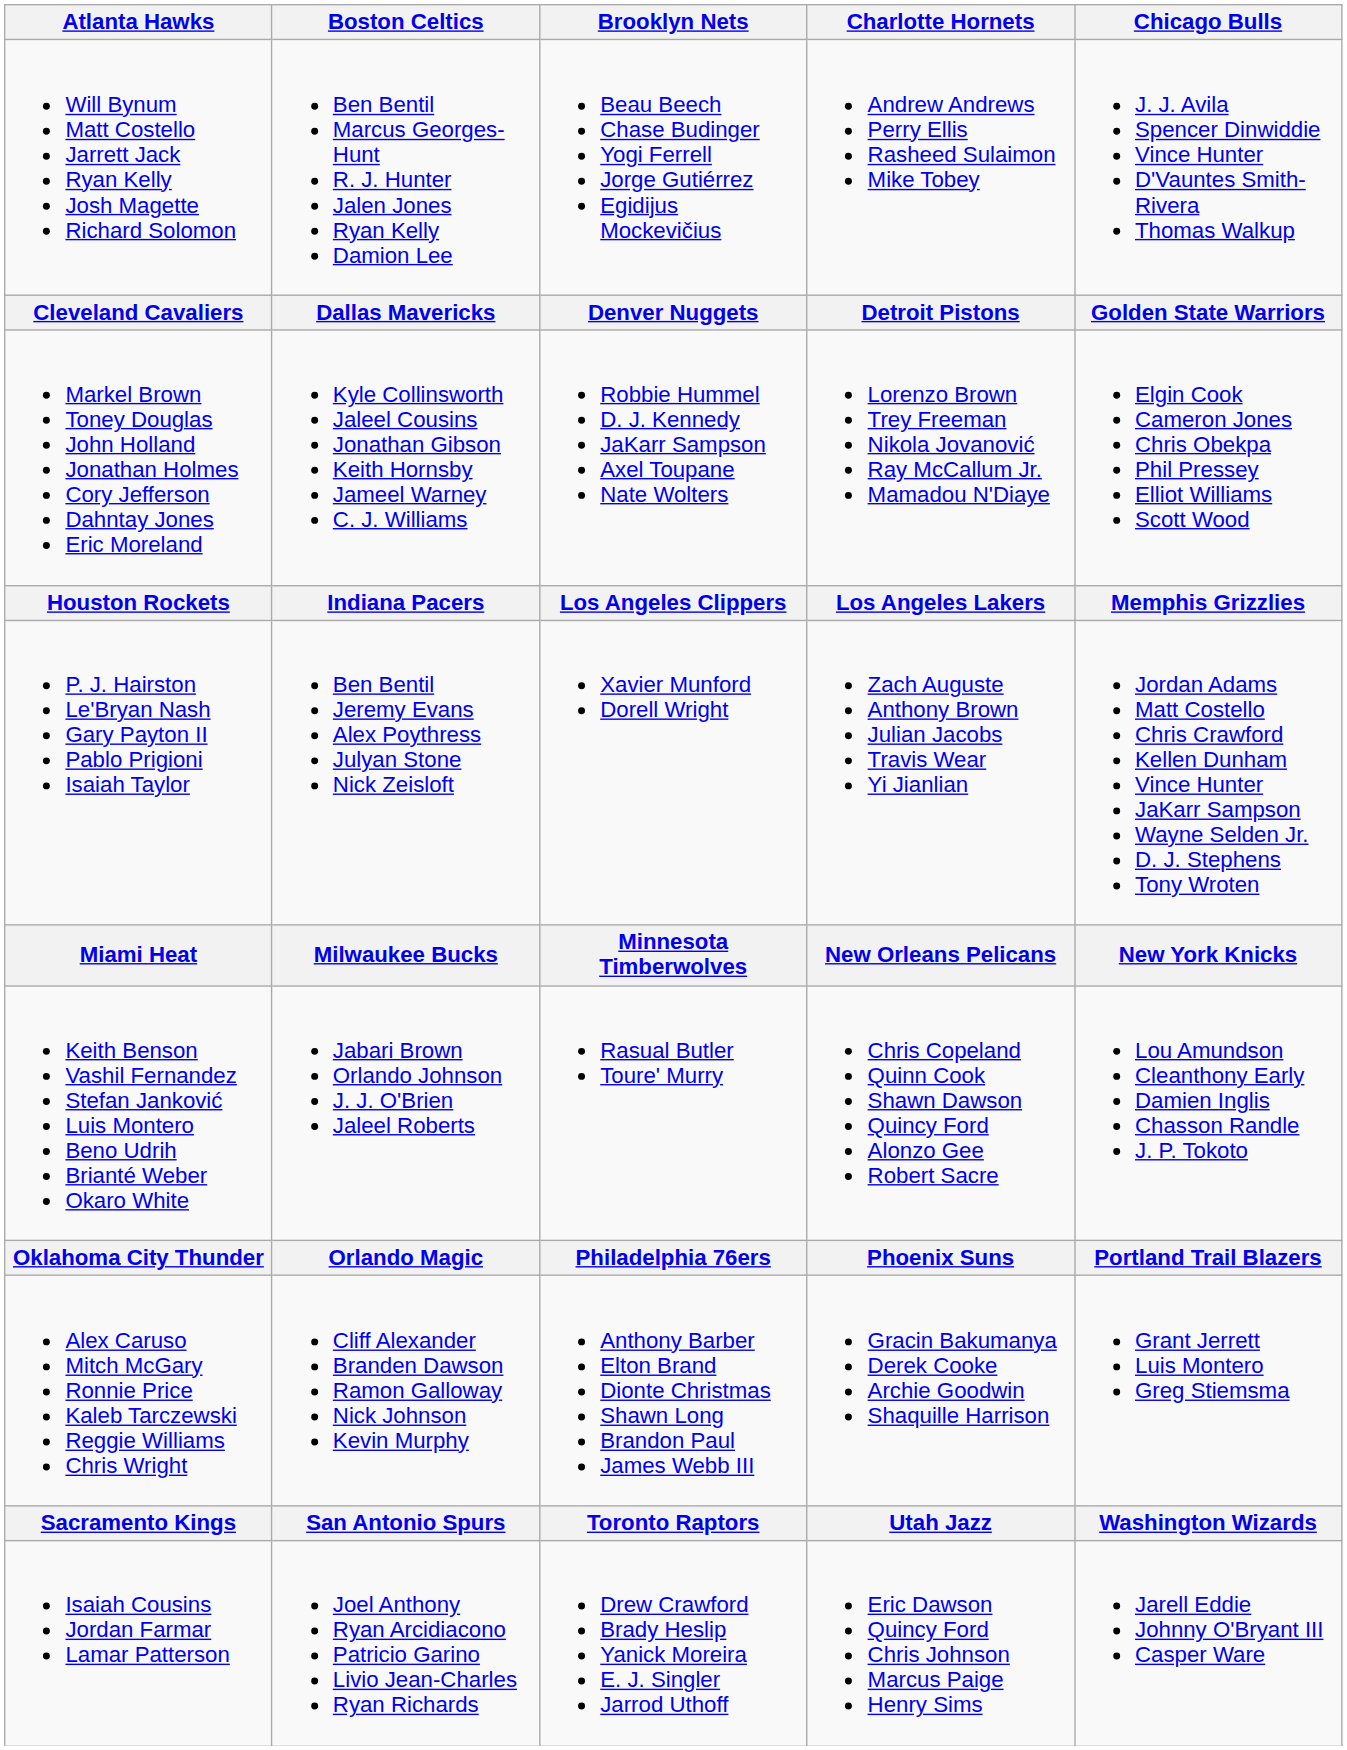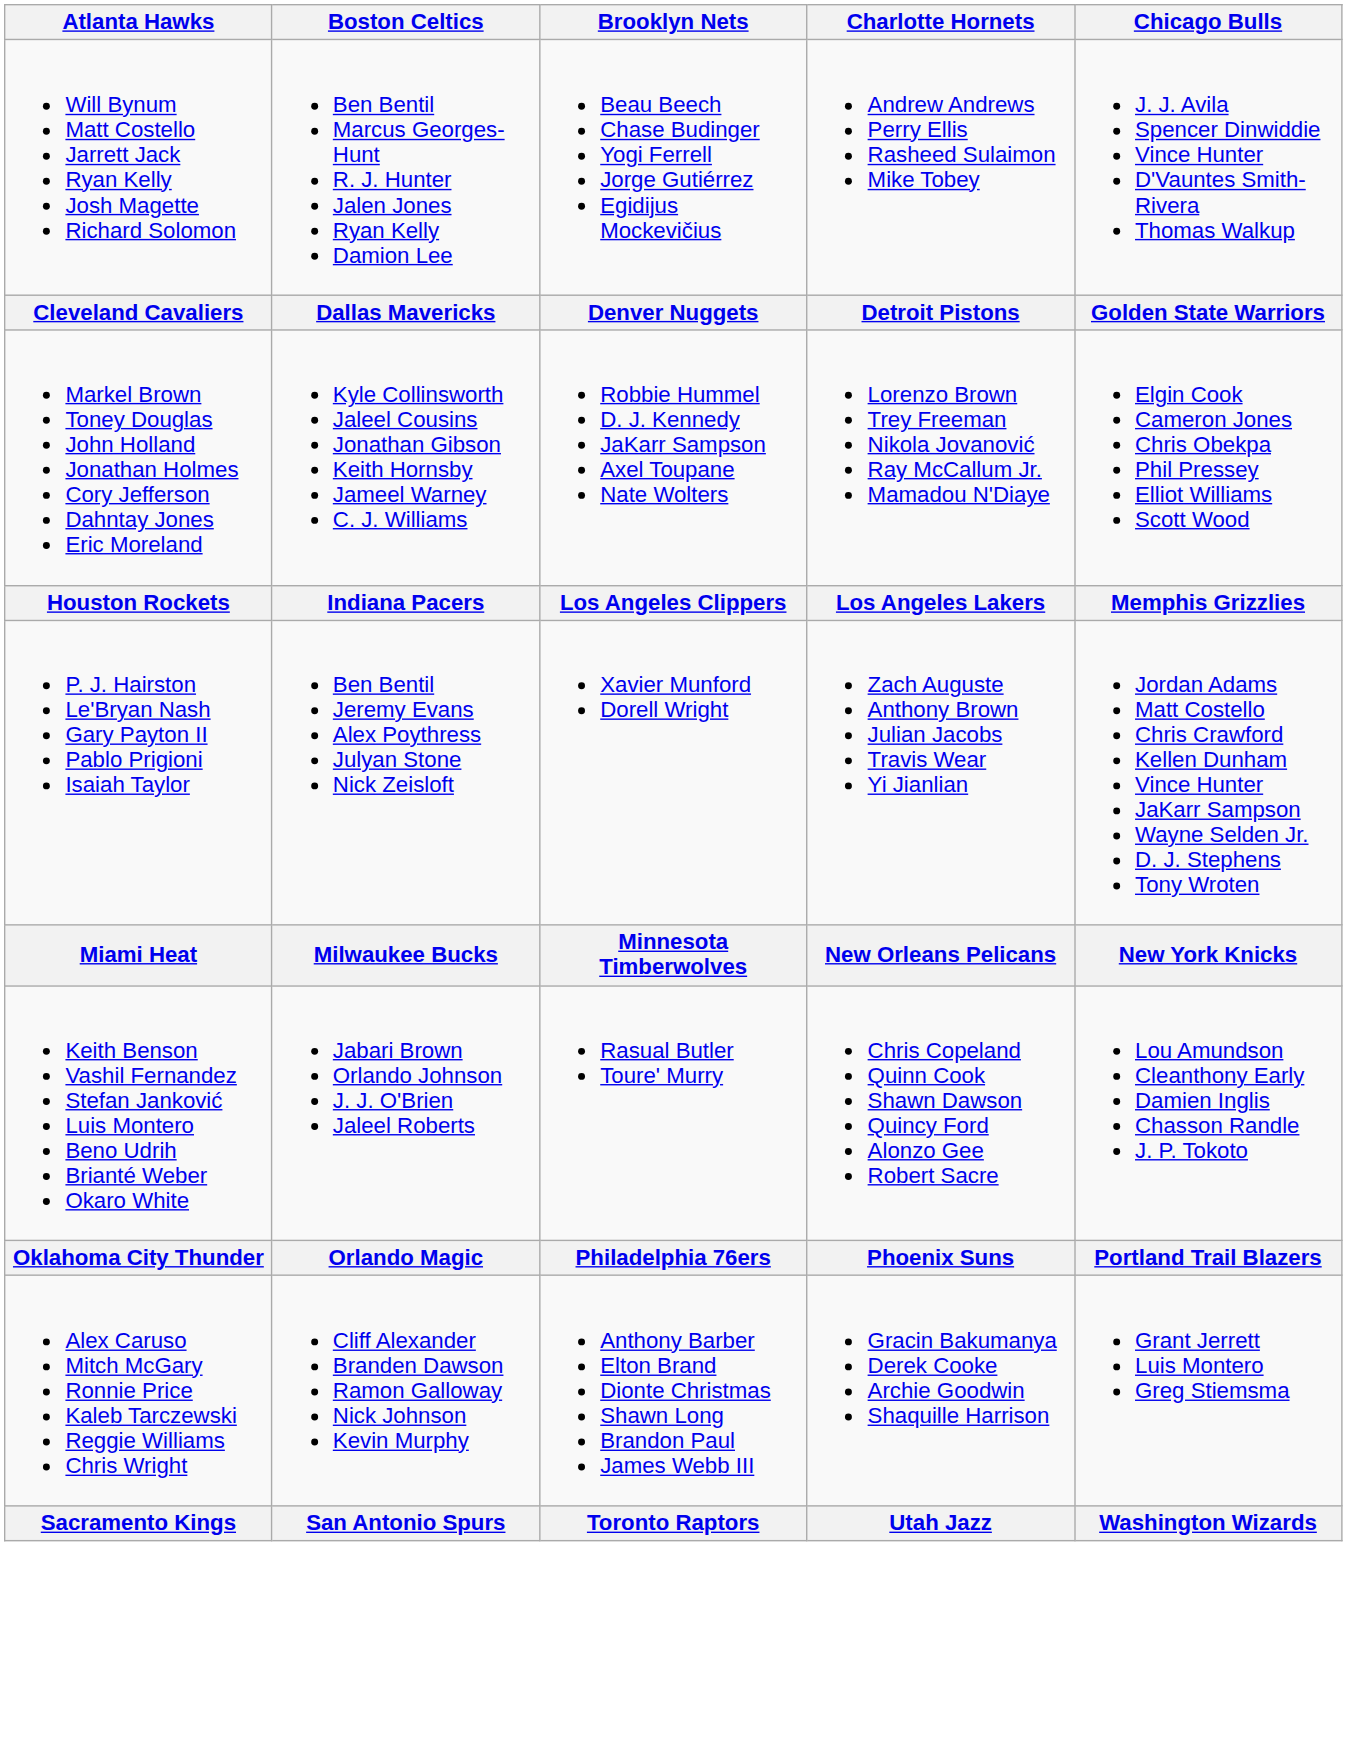- row: Isaiah Cousins Jordan Farmar Lamar Patterson | Joel Anthony Ryan Arcidiacono Patricio Garino Livio Jean-Charles Ryan Richards | Drew Crawford Brady Heslip Yanick Moreira E. J. Singler Jarrod Uthoff | Eric Dawson Quincy Ford Chris Johnson Marcus Paige Henry Sims | Jarell Eddie Johnny O'Bryant III Casper Ware
